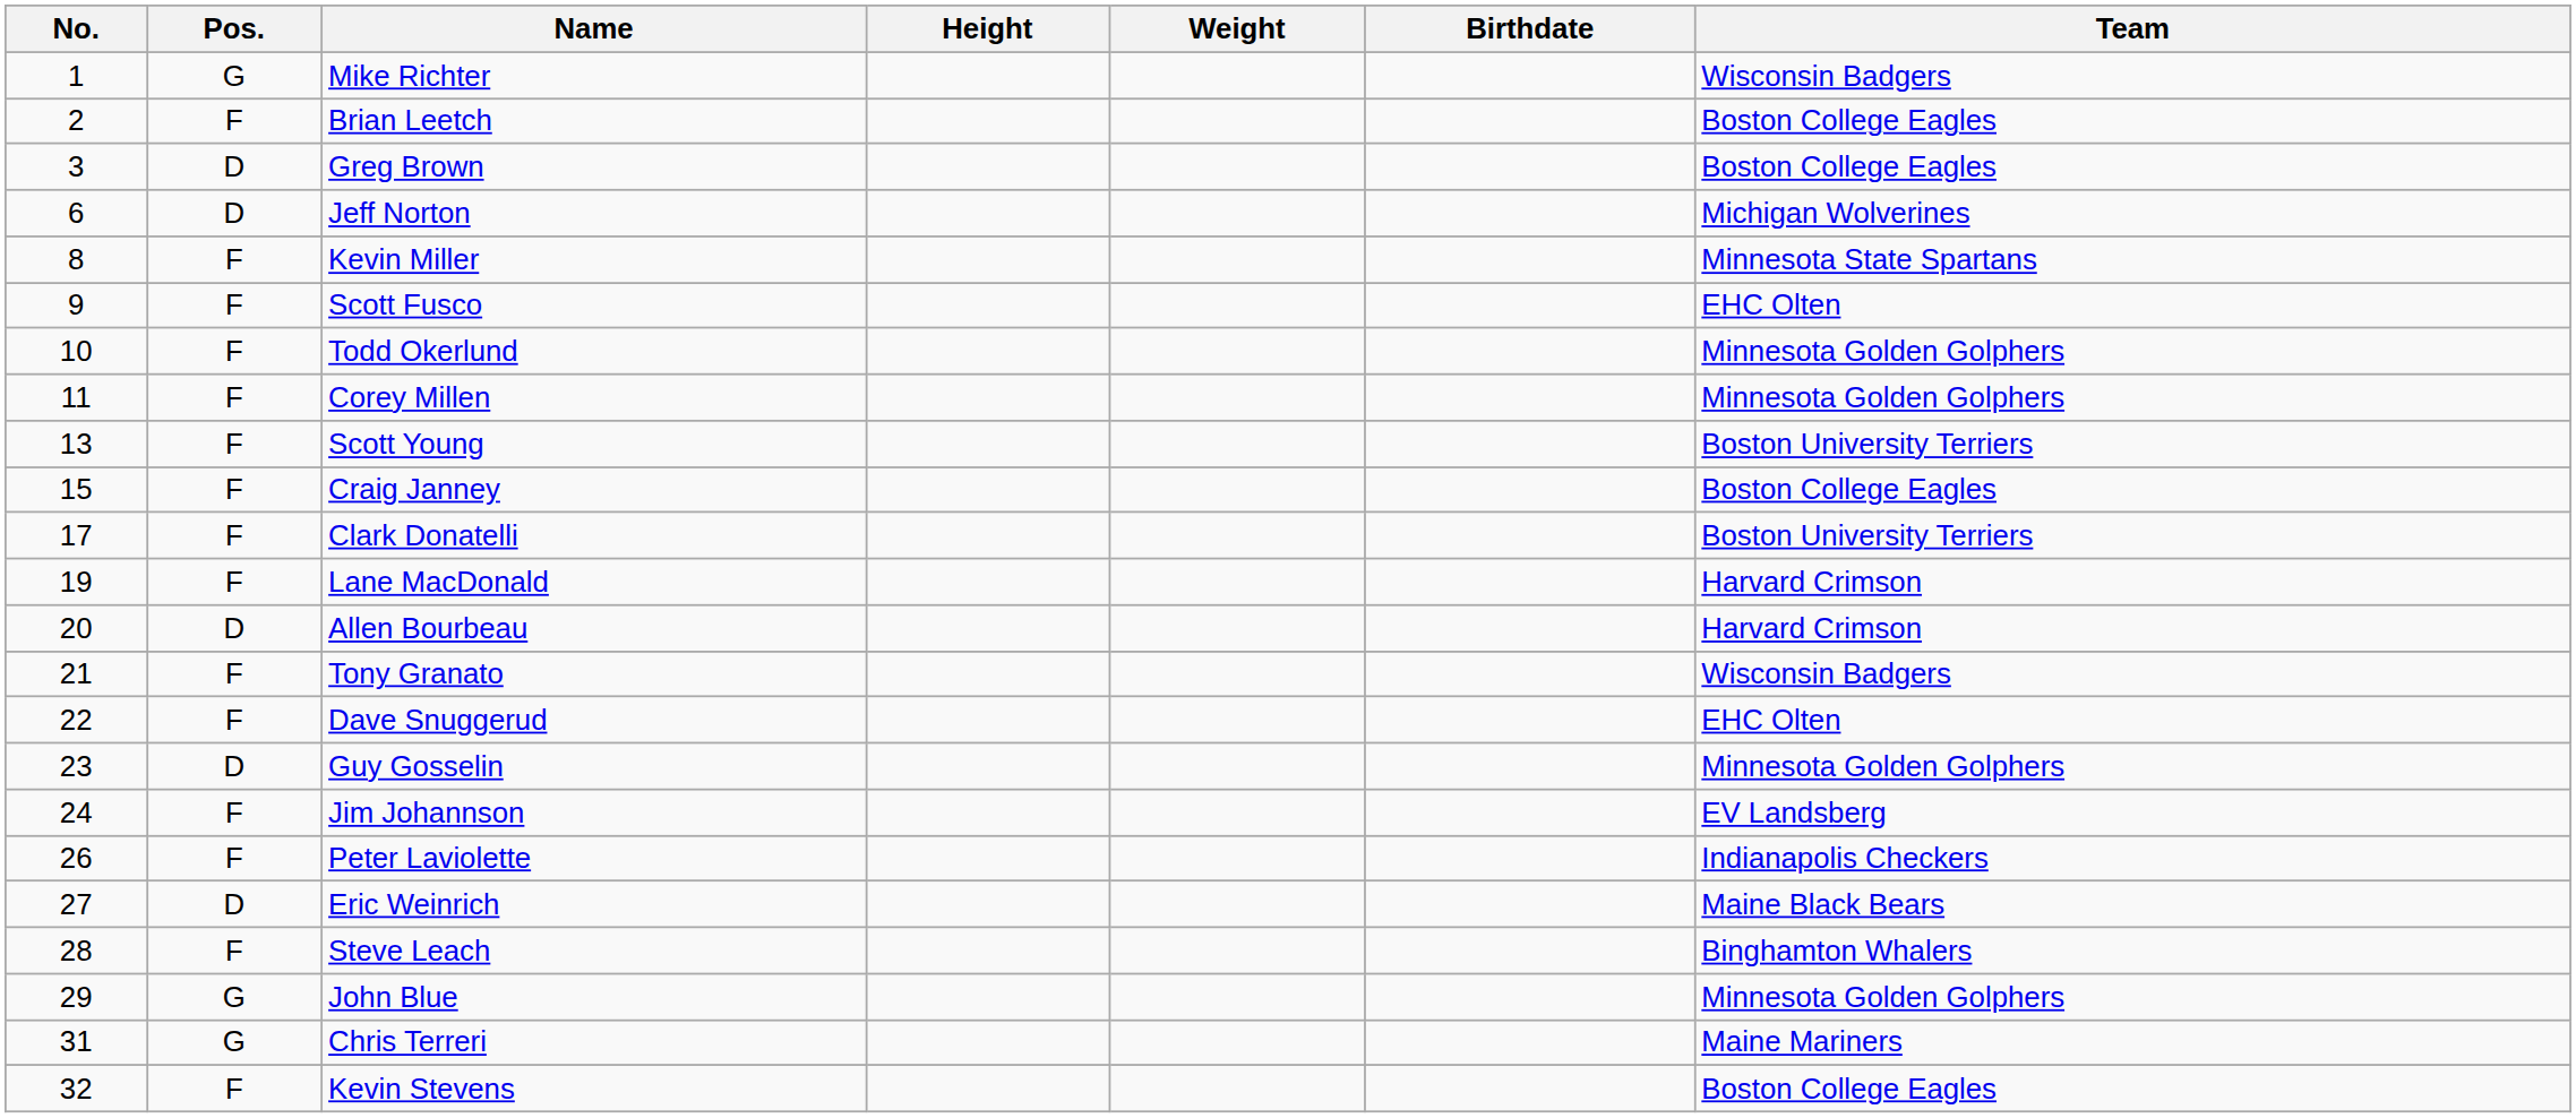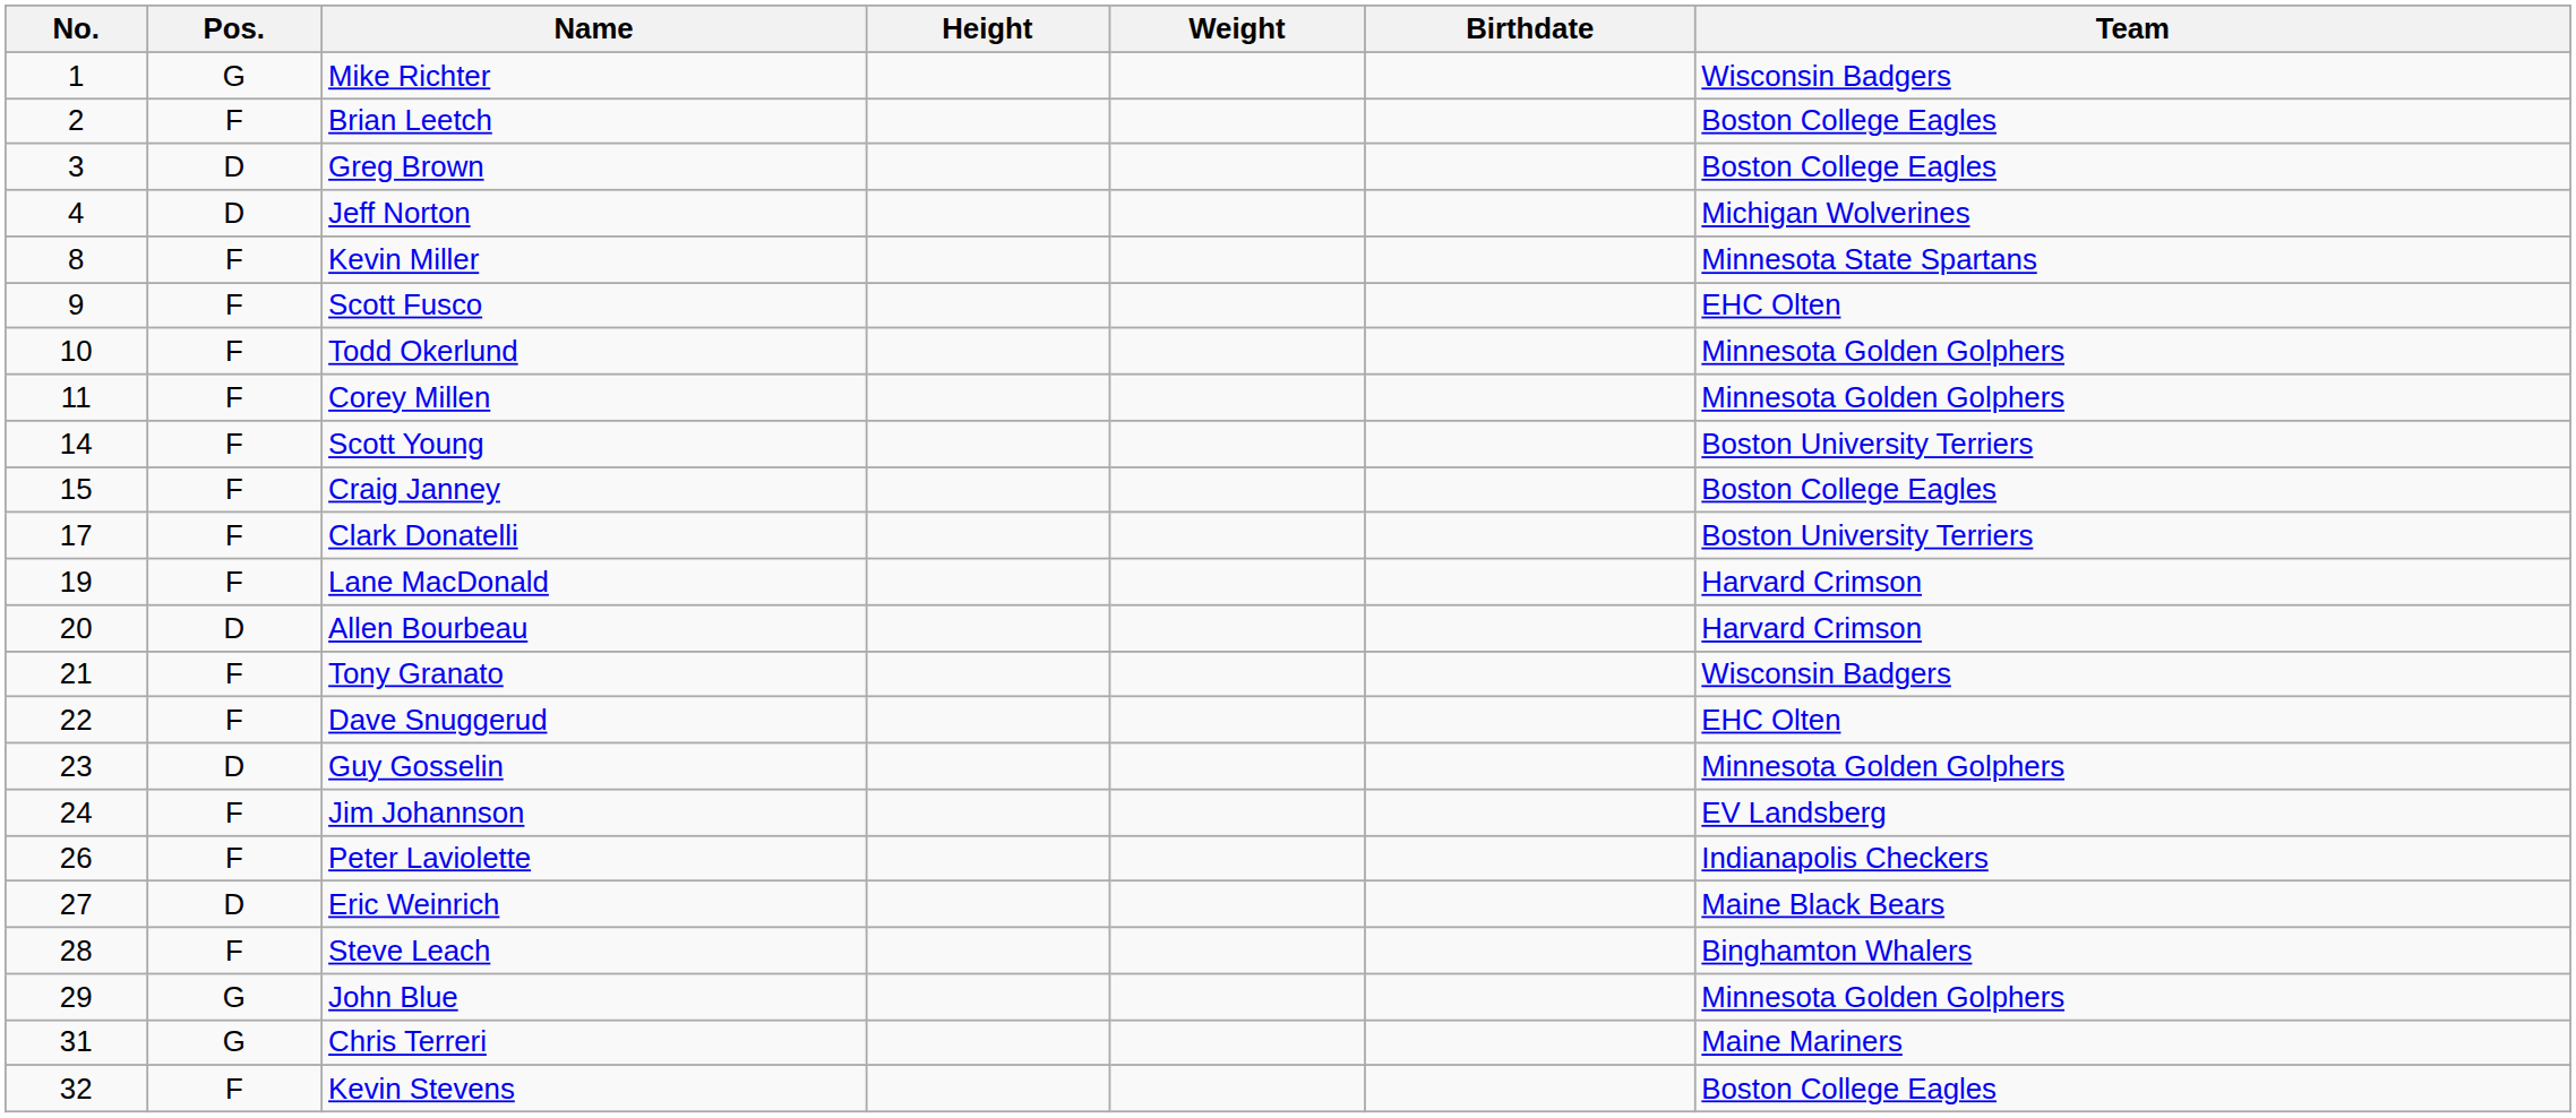Jeff Norton | No.: 6 -> 4
Scott Young | No.: 13 -> 14
